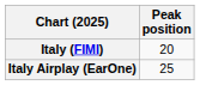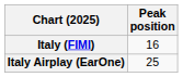Italy (FIMI) | Peak position: 20 -> 16
